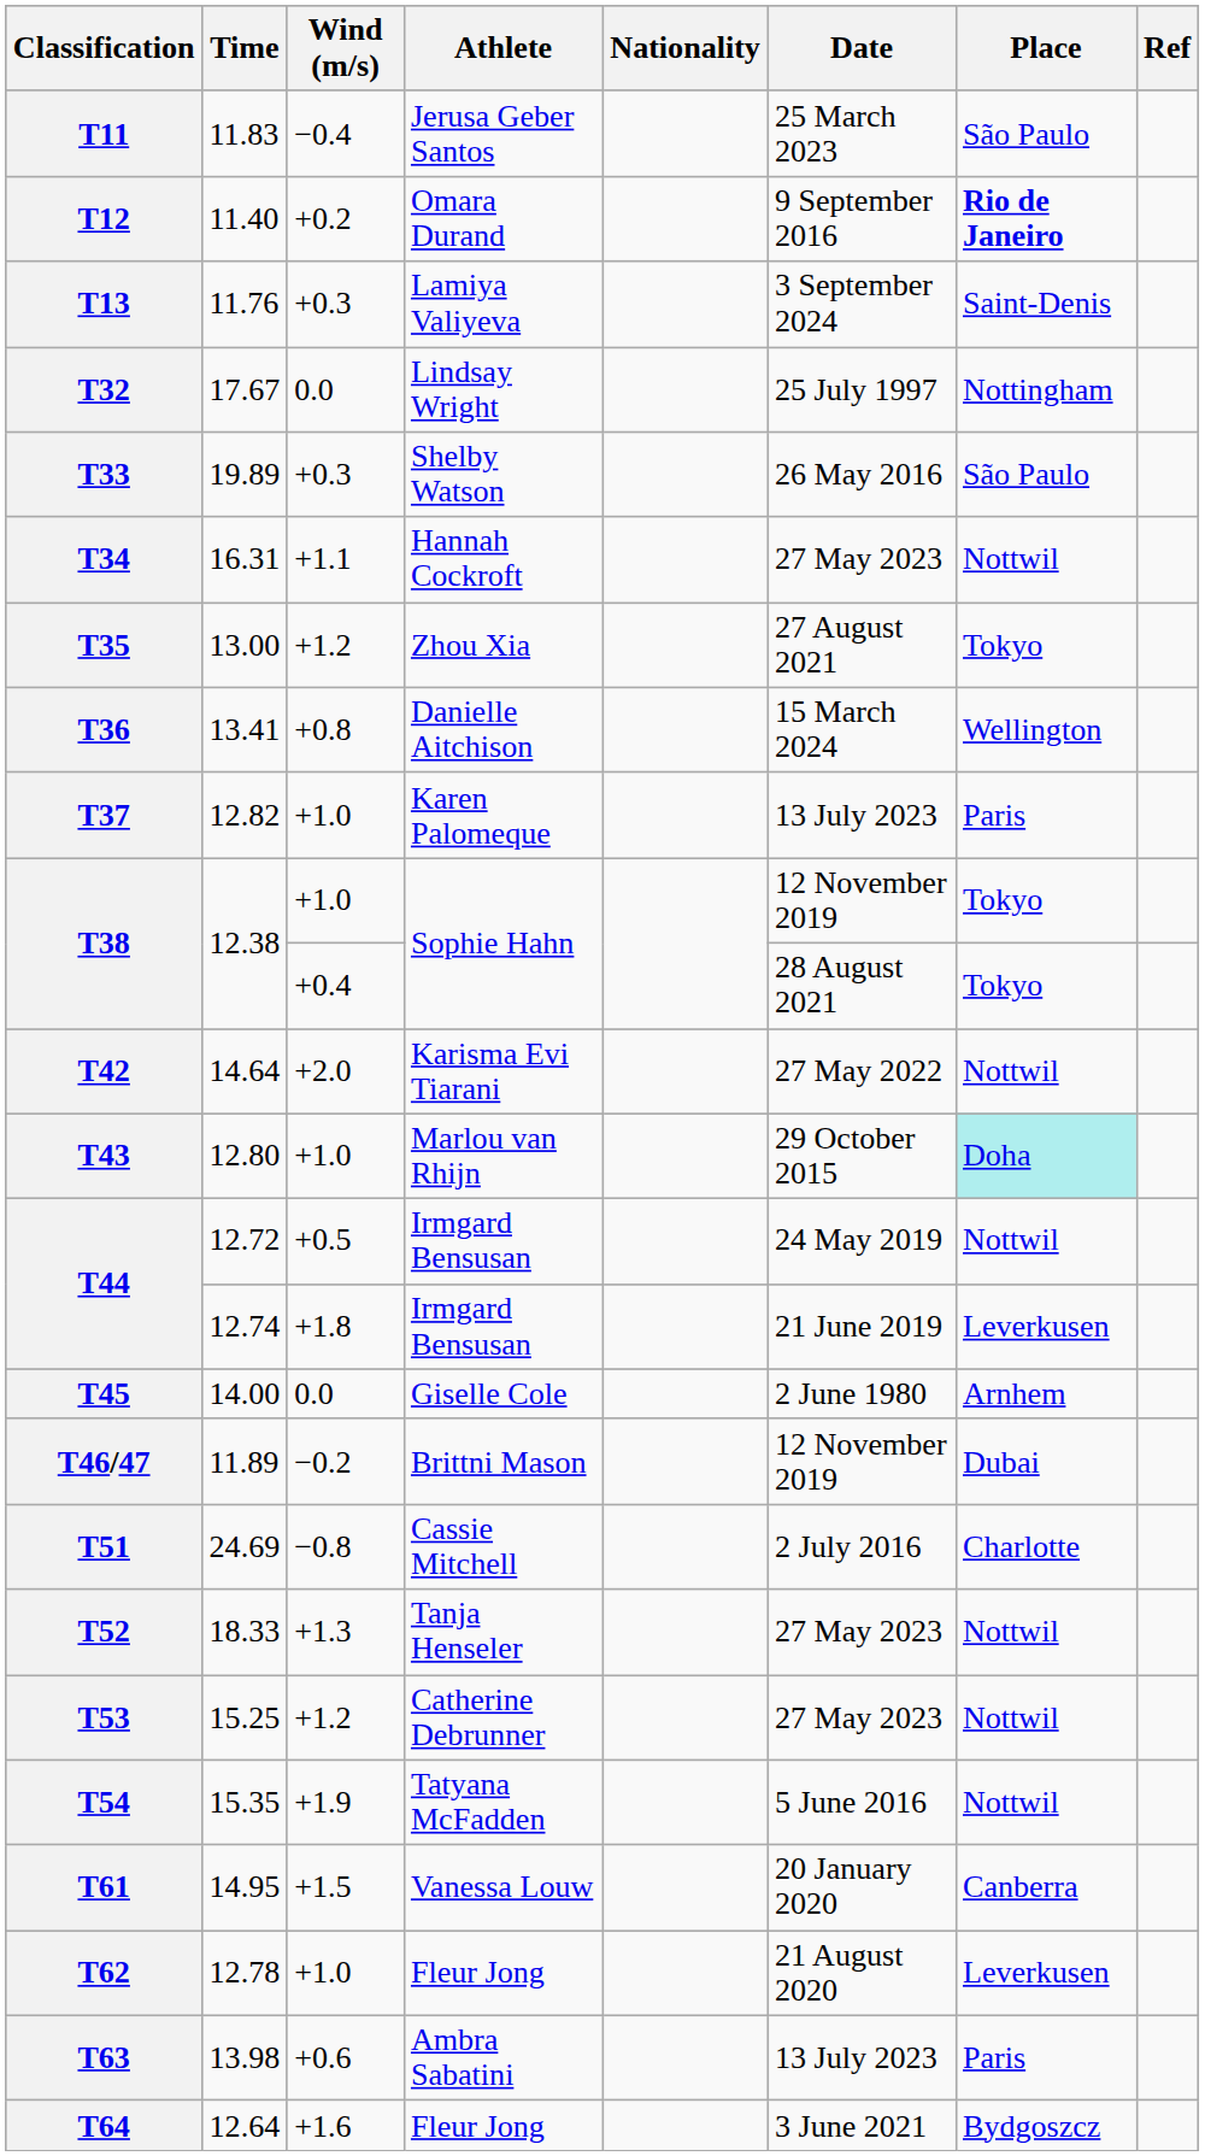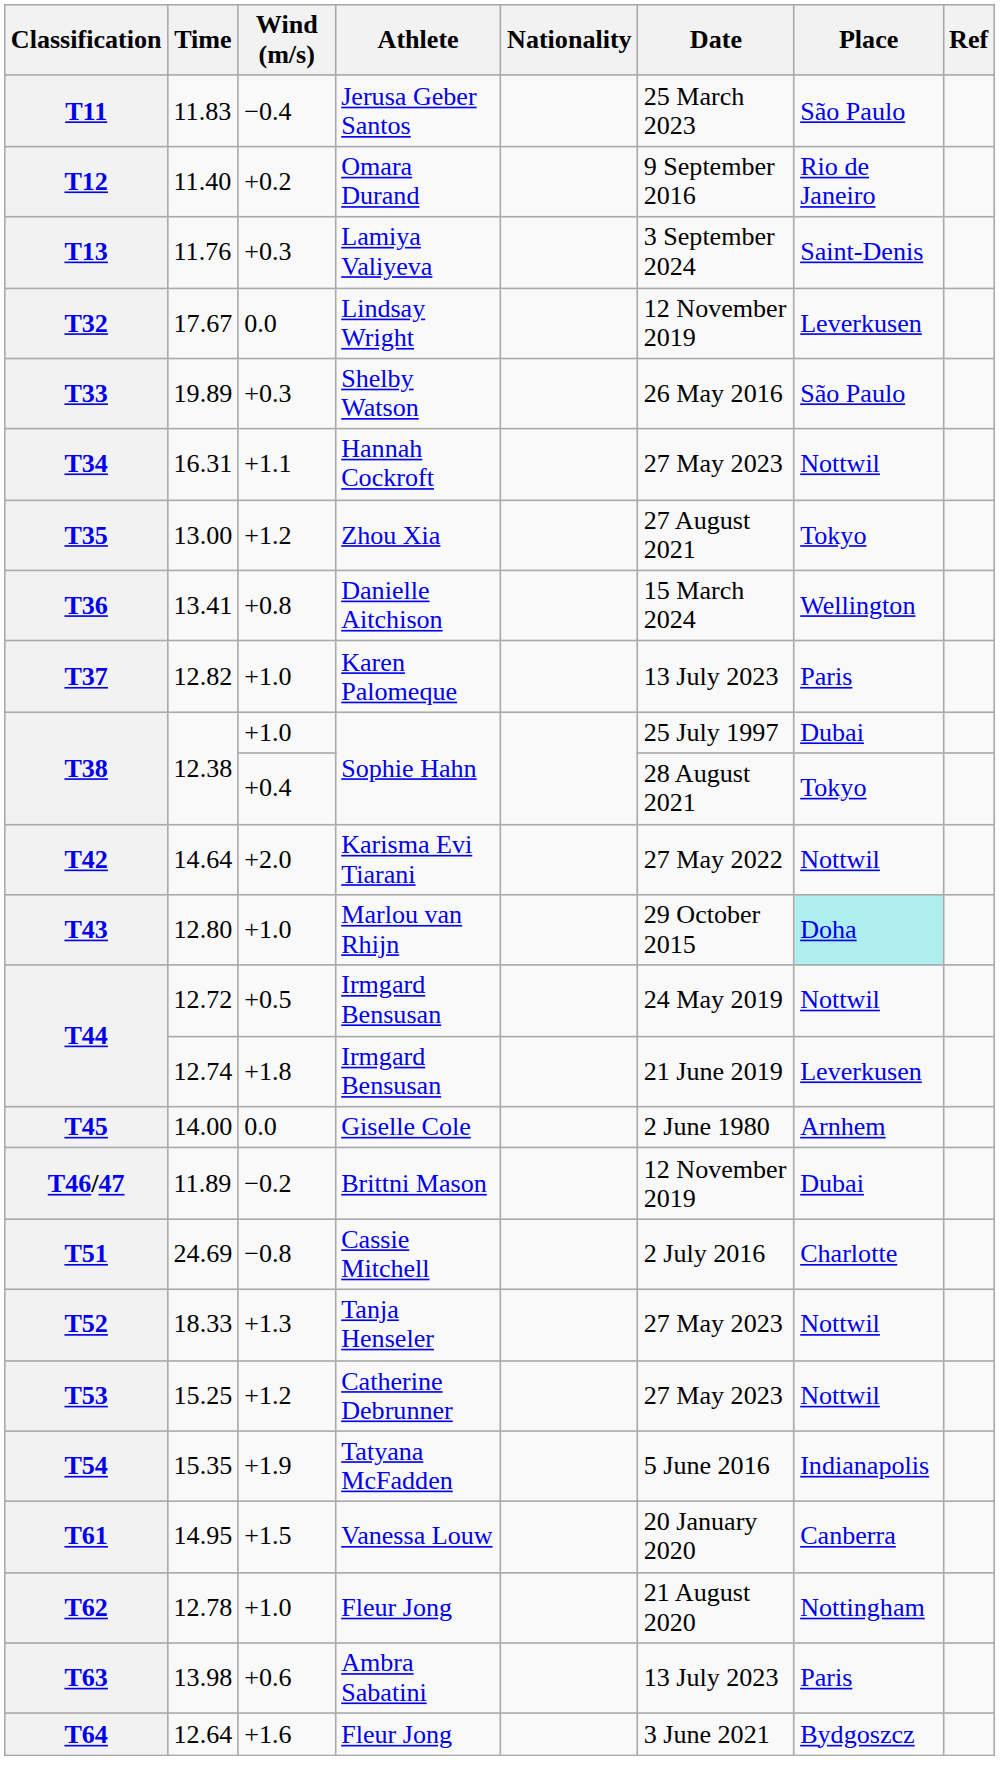T12 | Place: bold -> normal
T32 | Date: 25 July 1997 -> 12 November 2019
T32 | Place: Nottingham -> Leverkusen
T38 / +1.0 | Date: 12 November 2019 -> 25 July 1997
T38 / +1.0 | Place: Tokyo -> Dubai
T54 | Place: Nottwil -> Indianapolis
T62 | Place: Leverkusen -> Nottingham
